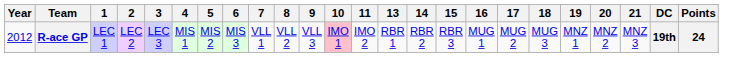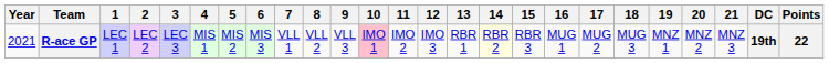+ column: 12 | IMO 3
R-ace GP | Year: 2012 -> 2021
R-ace GP | 14: no background -> lightyellow background
R-ace GP | Points: 24 -> 22
